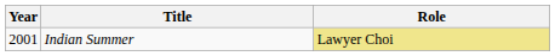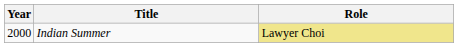Indian Summer | Year: 2001 -> 2000
